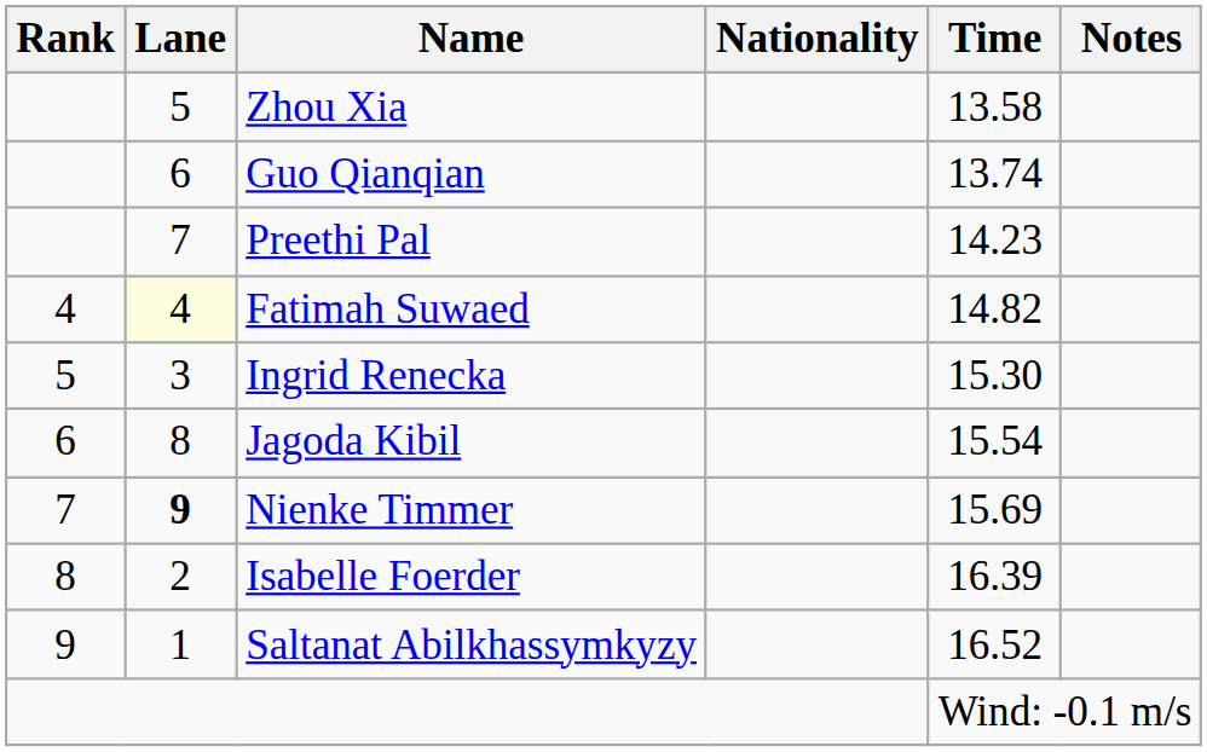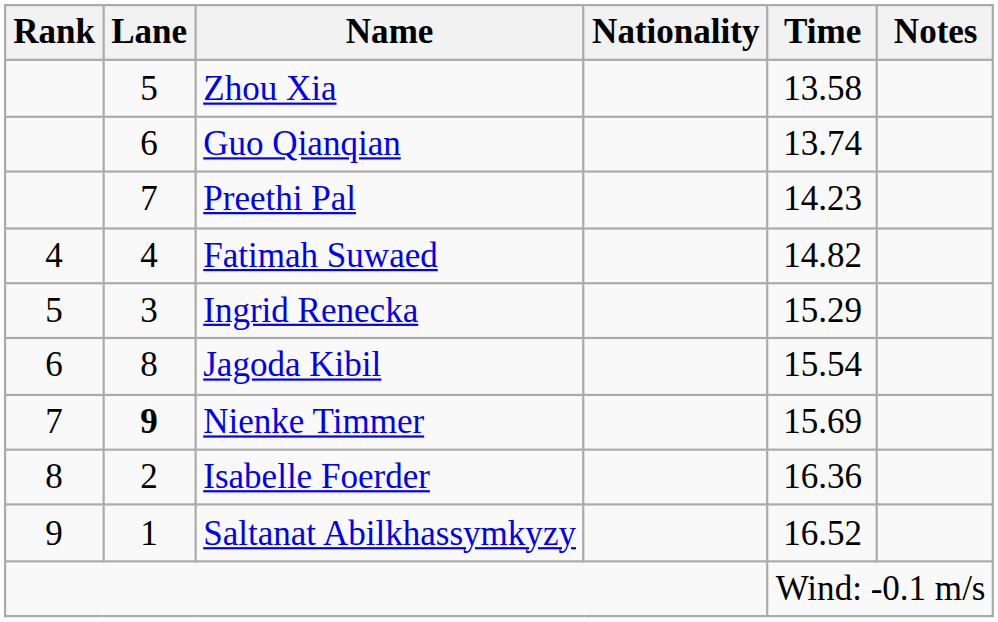Fatimah Suwaed | Lane: lightyellow background -> no background
Ingrid Renecka | Time: 15.30 -> 15.29
Isabelle Foerder | Time: 16.39 -> 16.36
